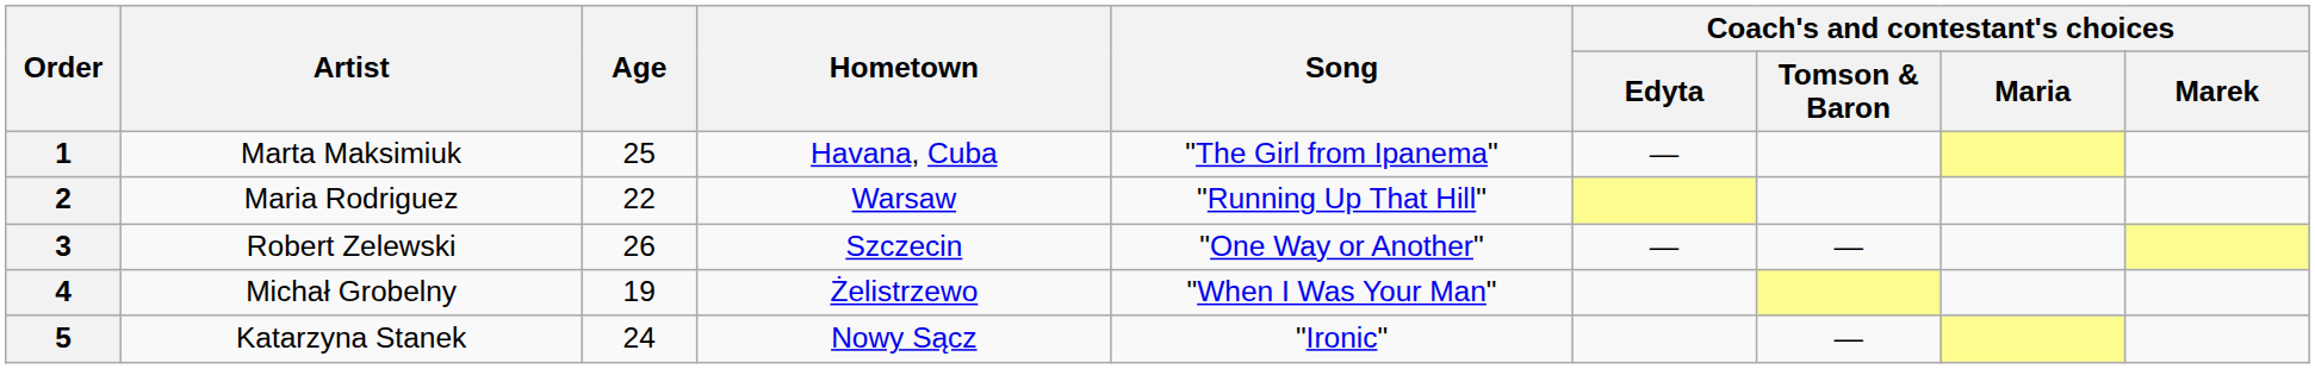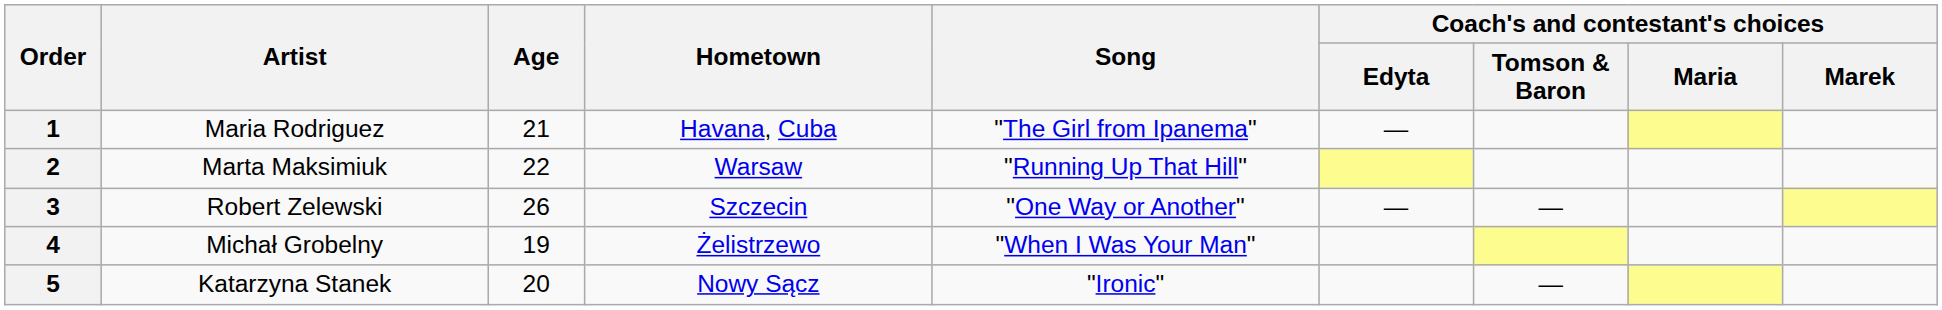1 | Artist: Marta Maksimiuk -> Maria Rodriguez
1 | Age: 25 -> 21
2 | Artist: Maria Rodriguez -> Marta Maksimiuk
5 | Age: 24 -> 20
